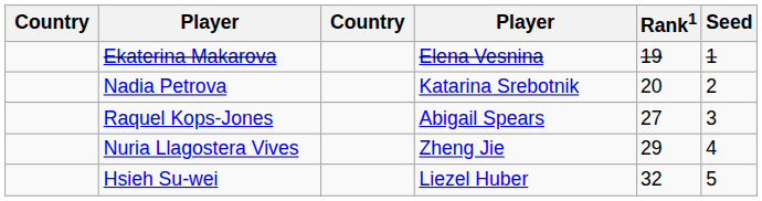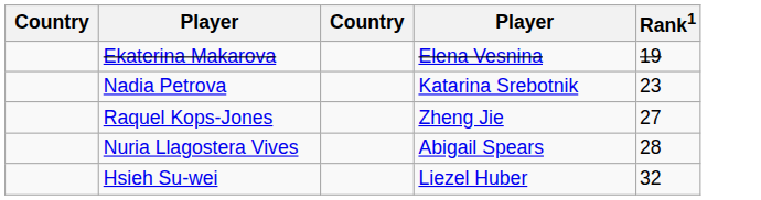- column: Seed | 1 | 2 | 3 | 4 | 5
Nadia Petrova | Rank1: 20 -> 23
Raquel Kops-Jones | column 4: Abigail Spears -> Zheng Jie
Nuria Llagostera Vives | column 4: Zheng Jie -> Abigail Spears
Nuria Llagostera Vives | Rank1: 29 -> 28
